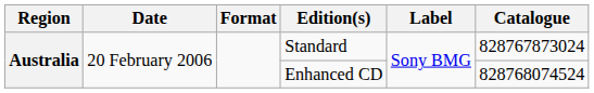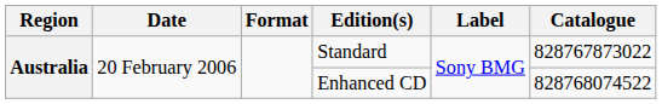Standard | Catalogue: 828767873024 -> 828767873022
Enhanced CD | Catalogue: 828768074524 -> 828768074522
